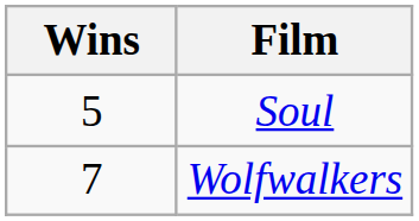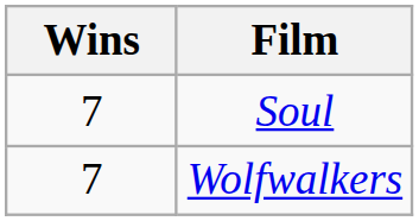Soul | Wins: 5 -> 7
